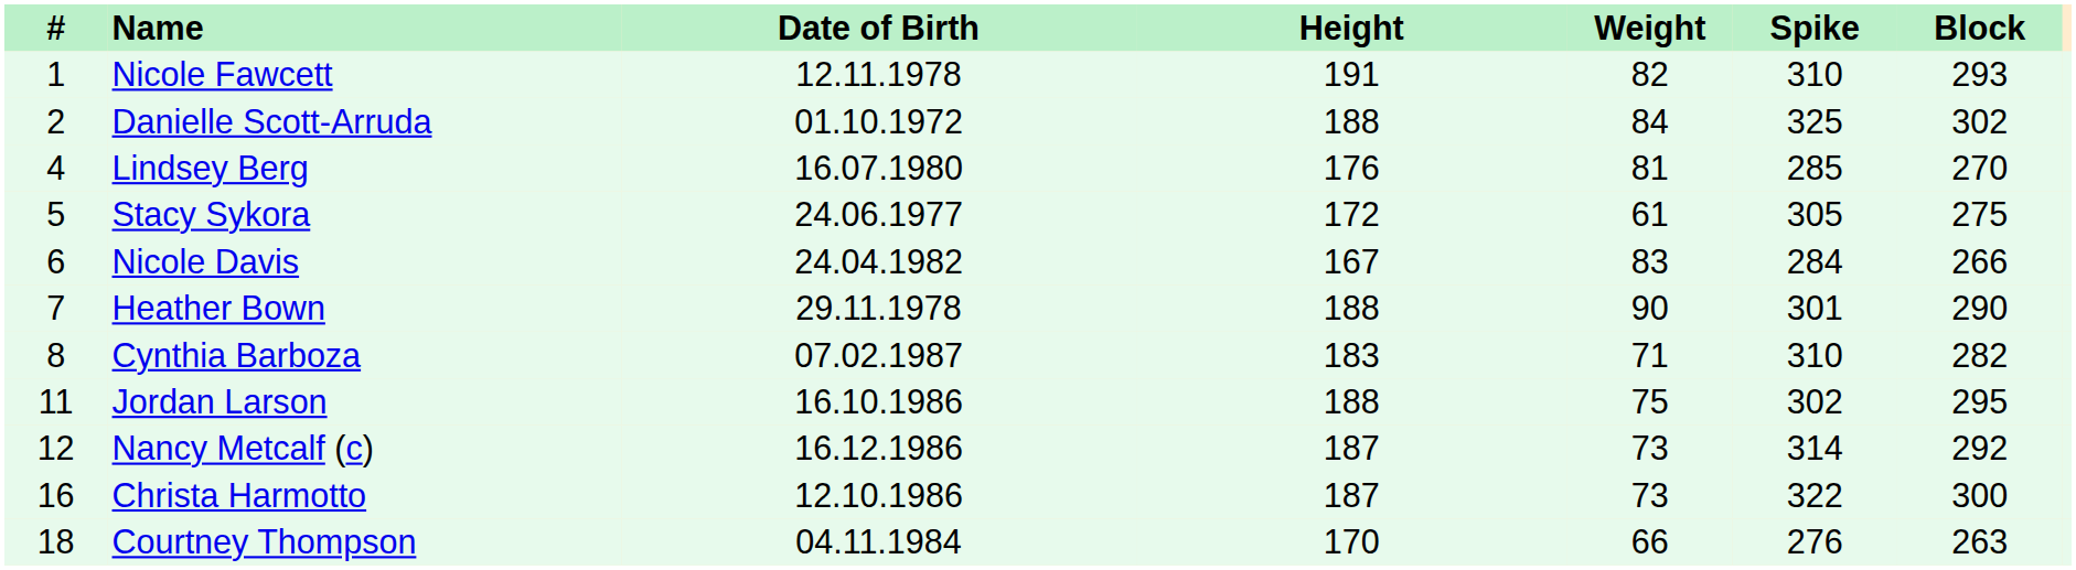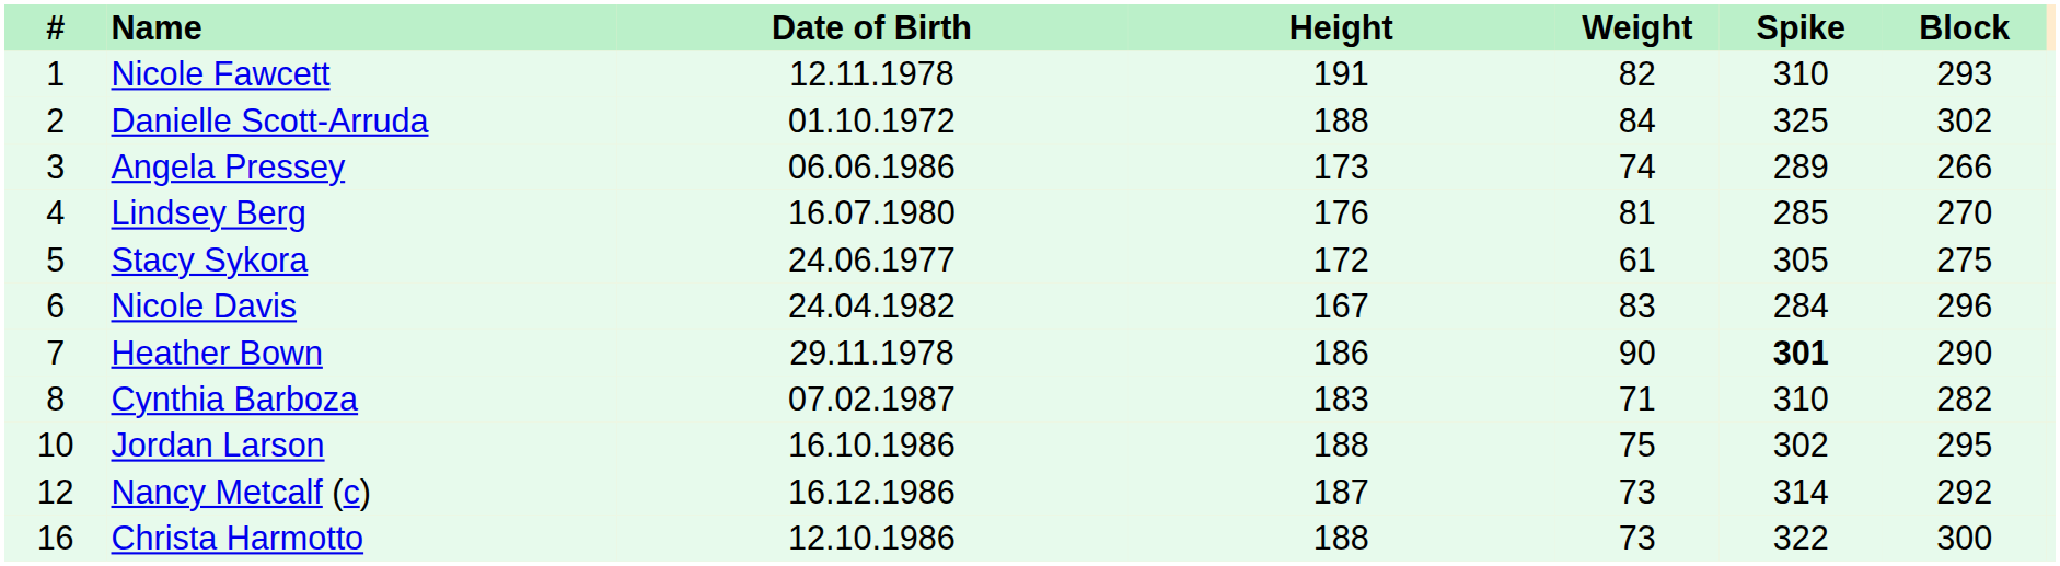+ row: 3 | Angela Pressey | 06.06.1986 | 173 | 74 | 289 | 266
Nicole Davis | Block: 266 -> 296
Heather Bown | Height: 188 -> 186
Heather Bown | Spike: normal -> bold
Jordan Larson | #: 11 -> 10
Christa Harmotto | Height: 187 -> 188
- row: 18 | Courtney Thompson | 04.11.1984 | 170 | 66 | 276 | 263
